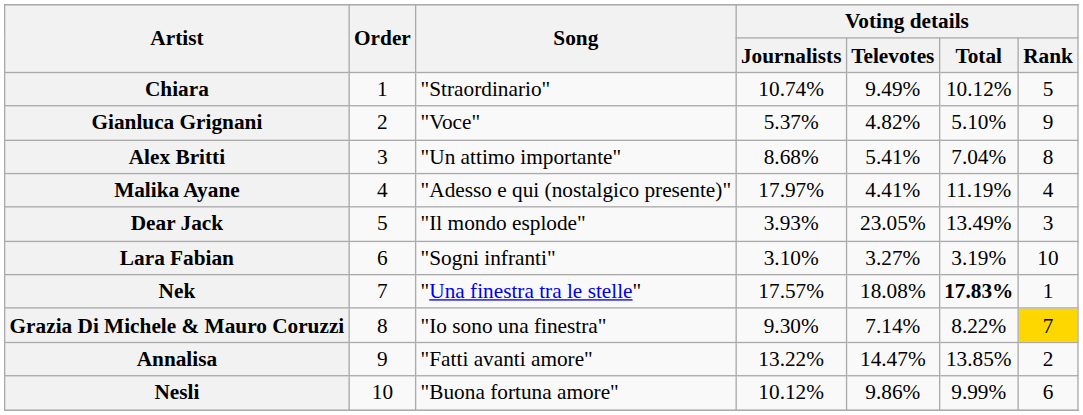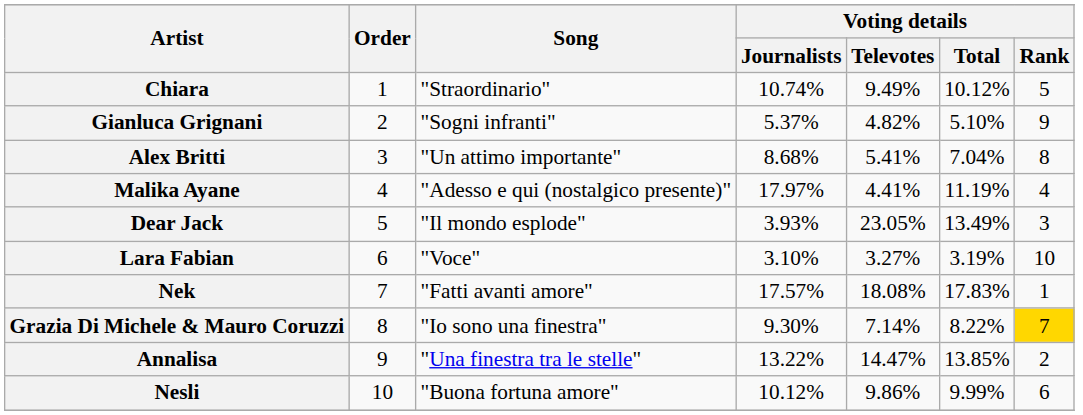Gianluca Grignani | Song: "Voce" -> "Sogni infranti"
Lara Fabian | Song: "Sogni infranti" -> "Voce"
Nek | Song: "Una finestra tra le stelle" -> "Fatti avanti amore"
Nek | Voting details / Total: bold -> normal
Annalisa | Song: "Fatti avanti amore" -> "Una finestra tra le stelle"
